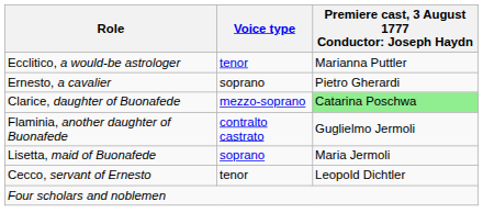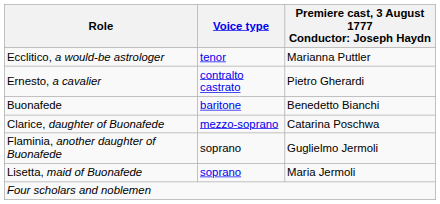Ernesto, a cavalier | Voice type: soprano -> contralto castrato
+ row: Buonafede | baritone | Benedetto Bianchi
Clarice, daughter of Buonafede | column 3: lightgreen background -> no background
Flaminia, another daughter of Buonafede | Voice type: contralto castrato -> soprano
- row: Cecco, servant of Ernesto | tenor | Leopold Dichtler
